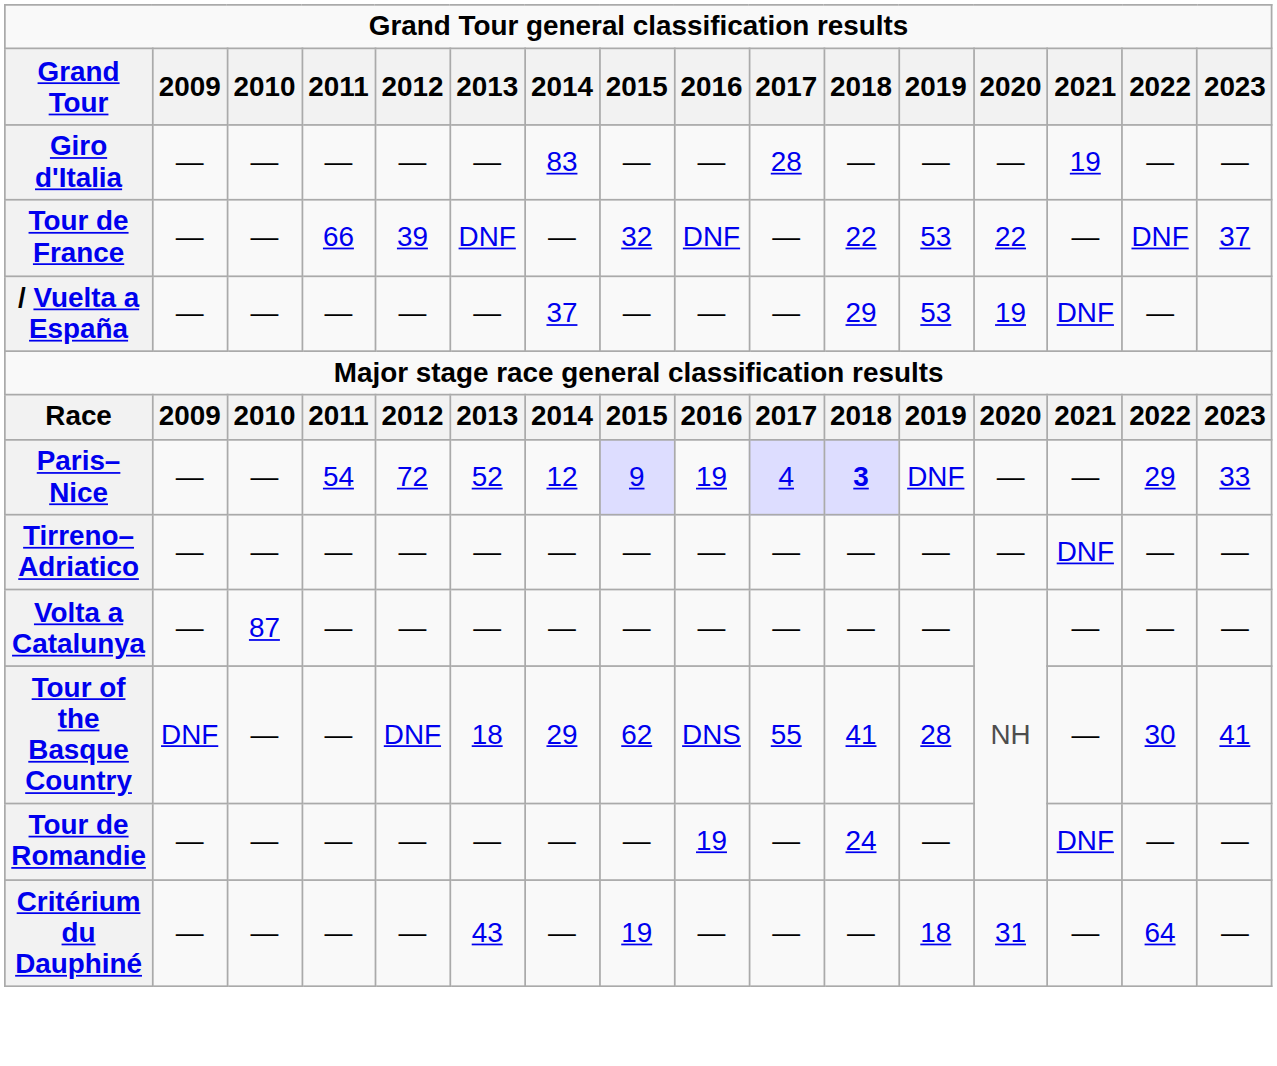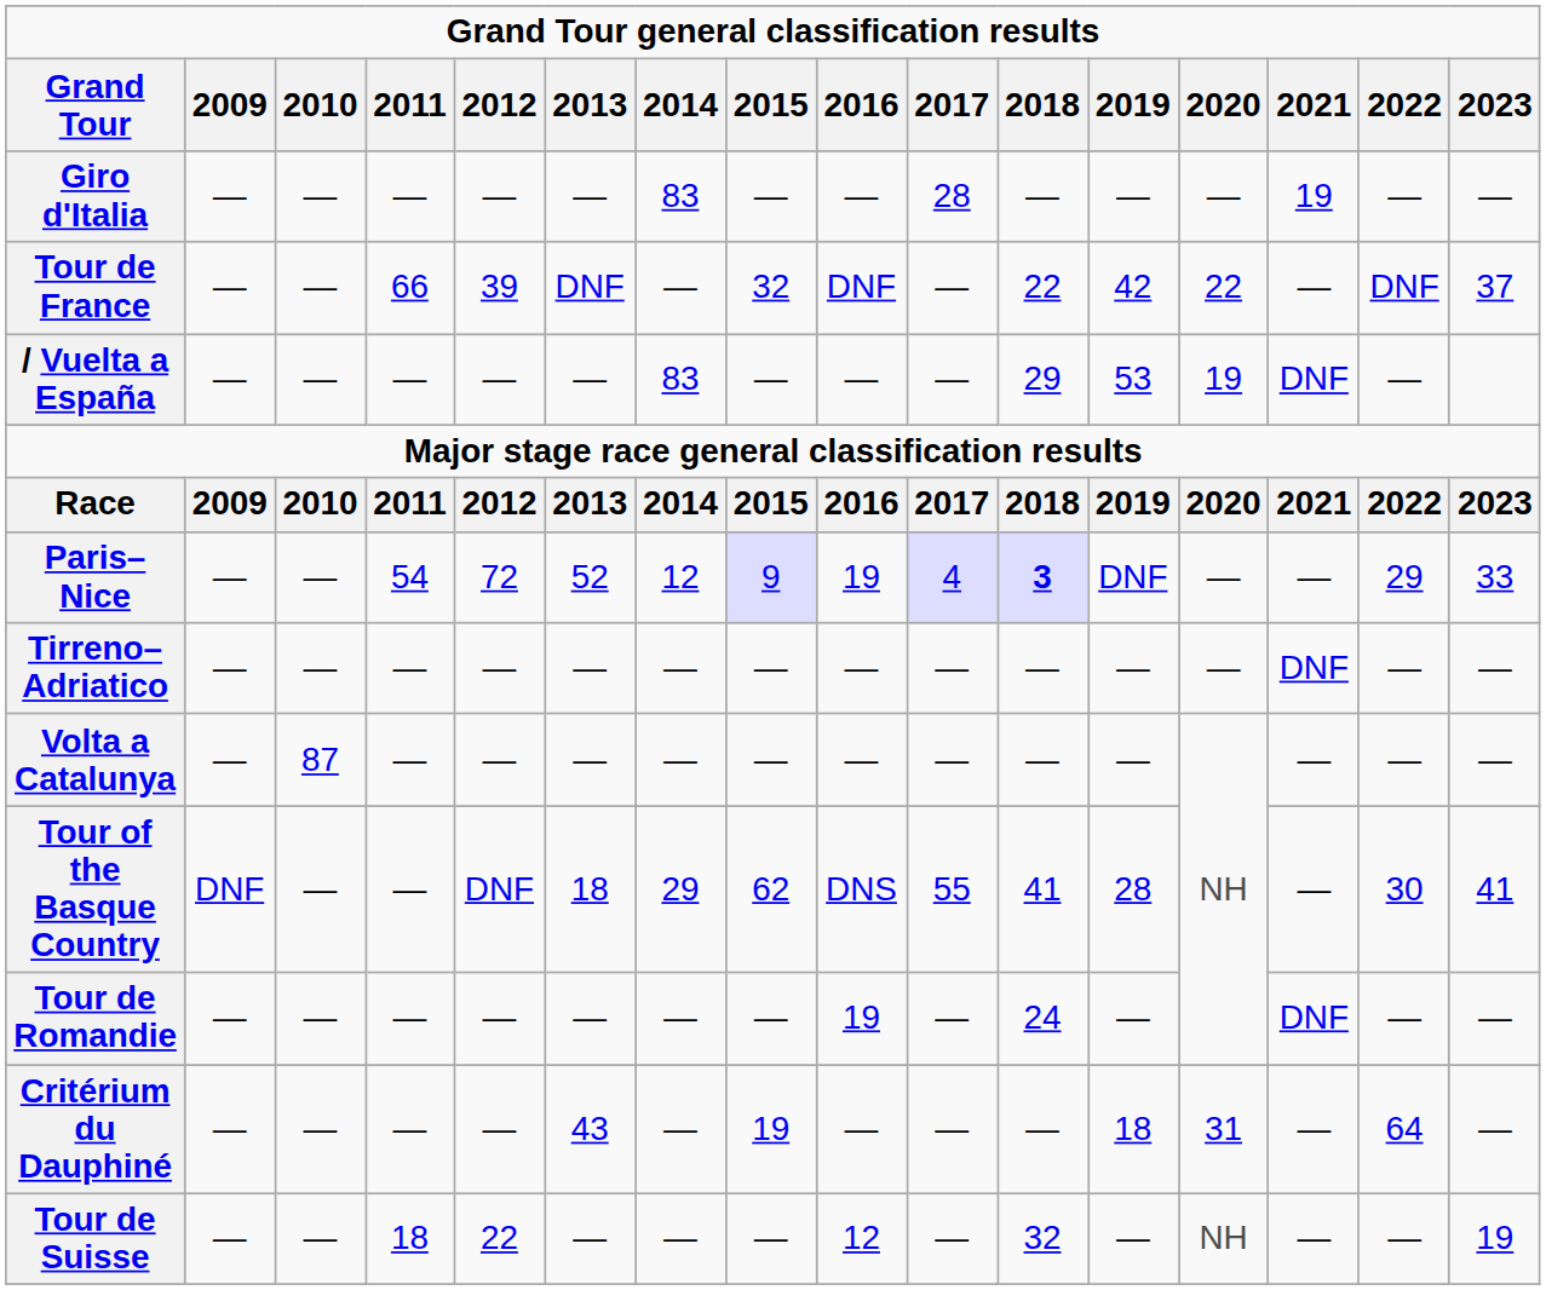Tour de France | 2019: 53 -> 42
/ Vuelta a España | 2014: 37 -> 83
+ row: Tour de Suisse | — | — | 18 | 22 | — | — | — | 12 | — | 32 | — | NH | — | — | 19
